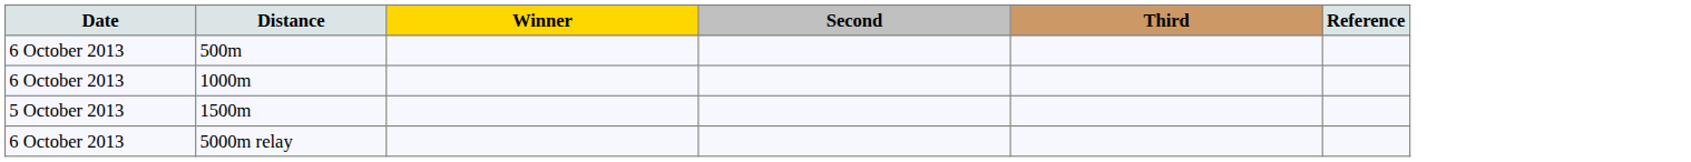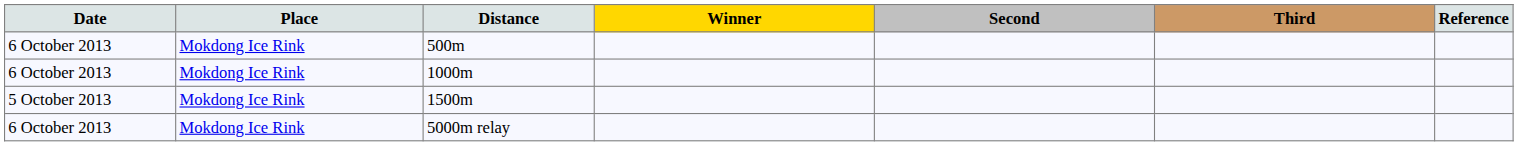+ column: Place | Mokdong Ice Rink | Mokdong Ice Rink | Mokdong Ice Rink | Mokdong Ice Rink
